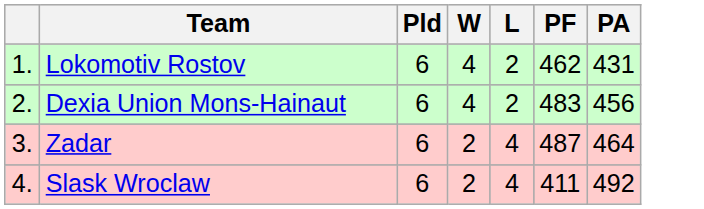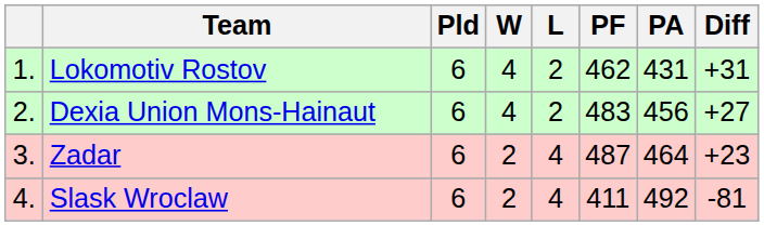+ column: Diff | +31 | +27 | +23 | -81
